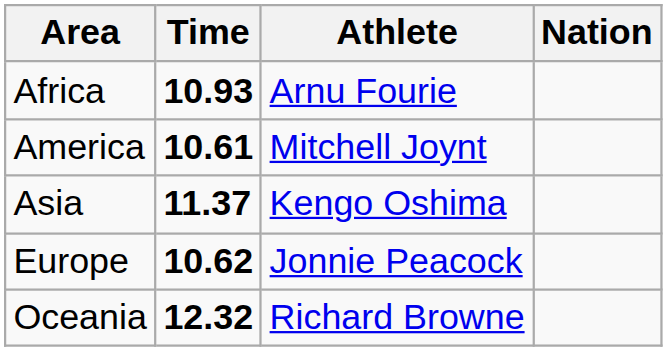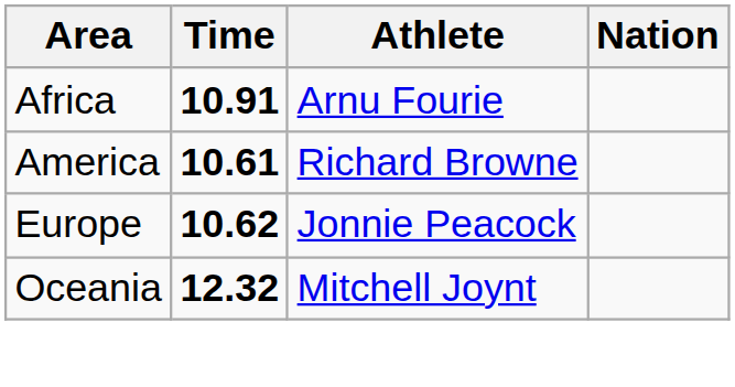Africa | Time: 10.93 -> 10.91
America | Athlete: Mitchell Joynt -> Richard Browne
- row: Asia | 11.37 | Kengo Oshima
Oceania | Athlete: Richard Browne -> Mitchell Joynt
